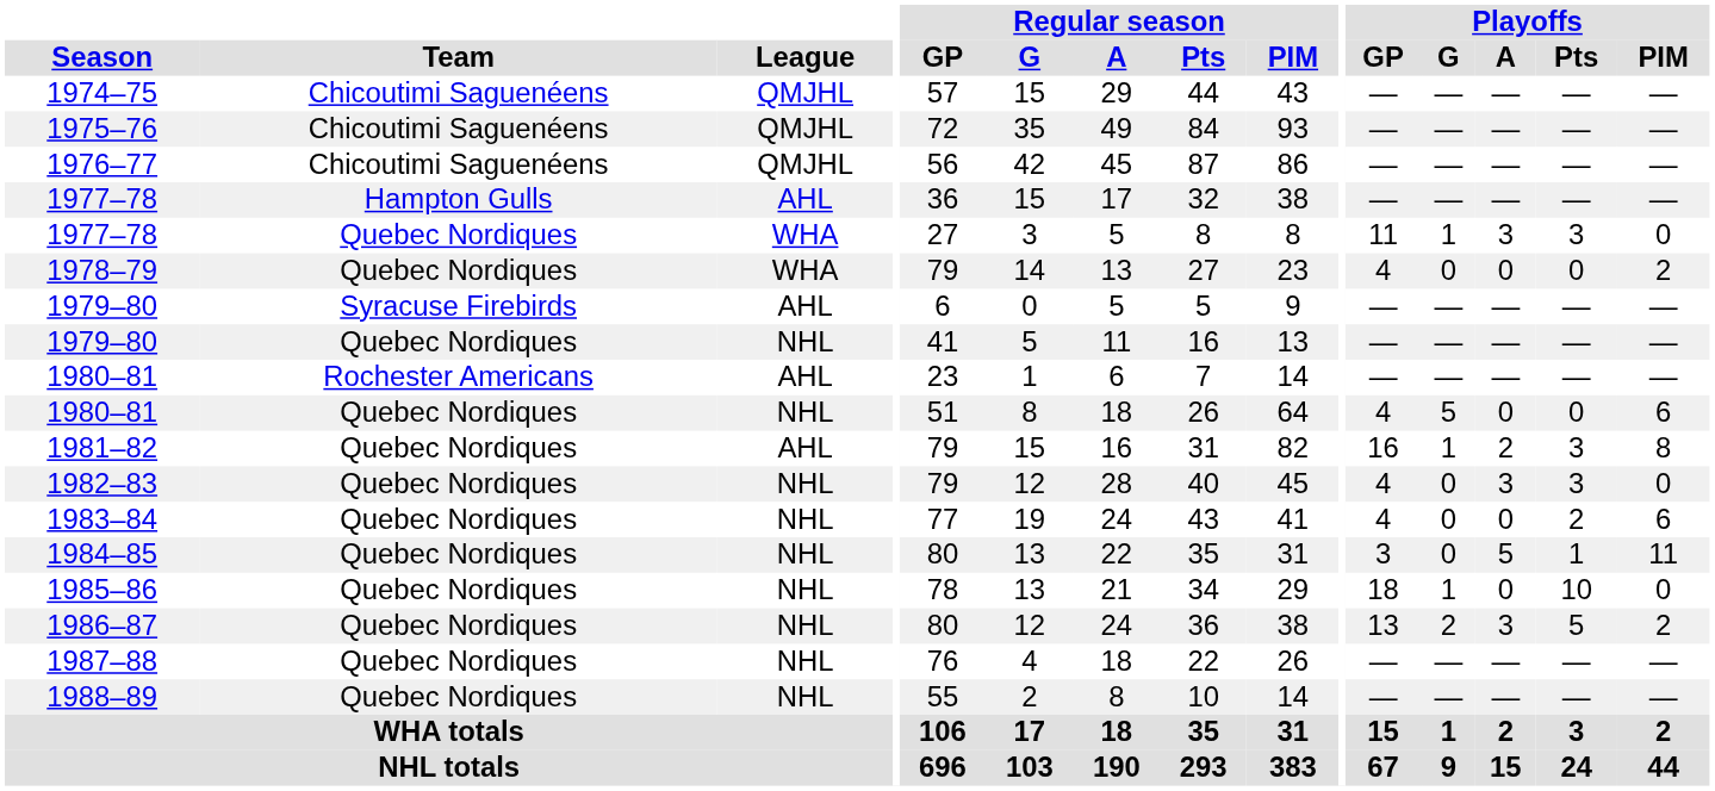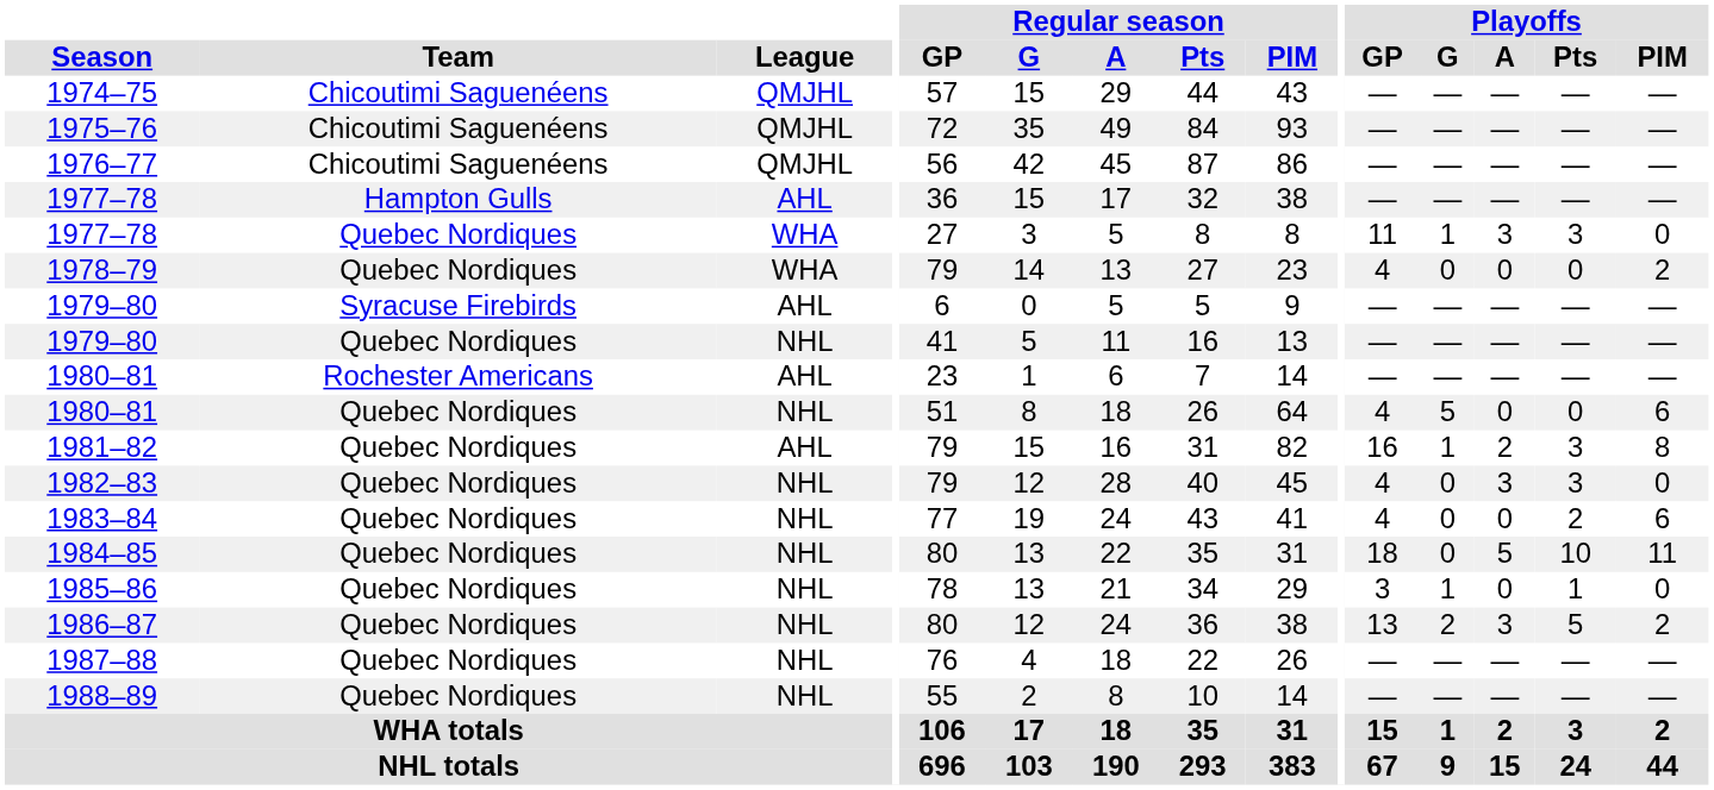1984–85 | Playoffs / GP: 3 -> 18
1984–85 | Playoffs / Pts: 1 -> 10
1985–86 | Playoffs / GP: 18 -> 3
1985–86 | Playoffs / Pts: 10 -> 1
